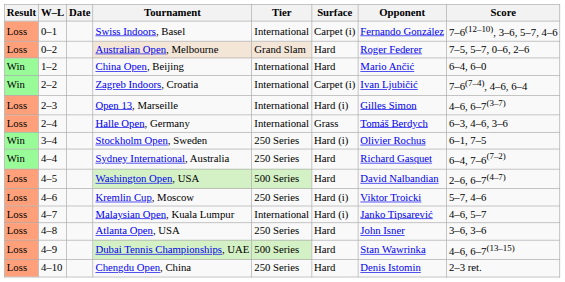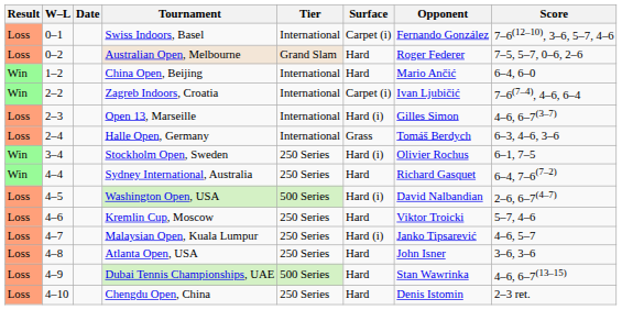Washington Open, USA | Surface: Hard -> Hard (i)
Kremlin Cup, Moscow | Surface: Hard (i) -> Hard
Malaysian Open, Kuala Lumpur | Tier: International -> 250 Series
